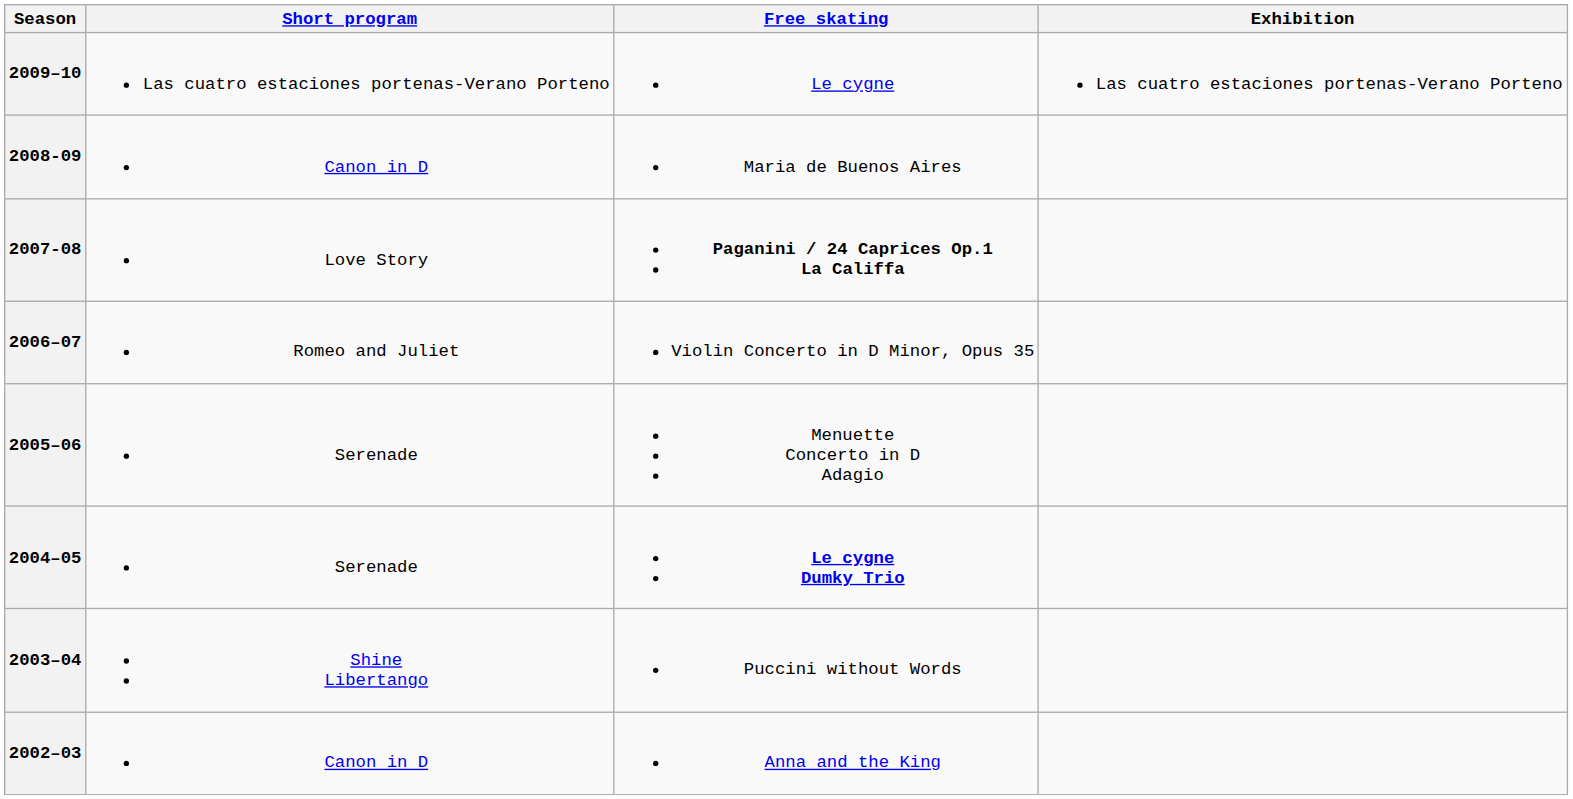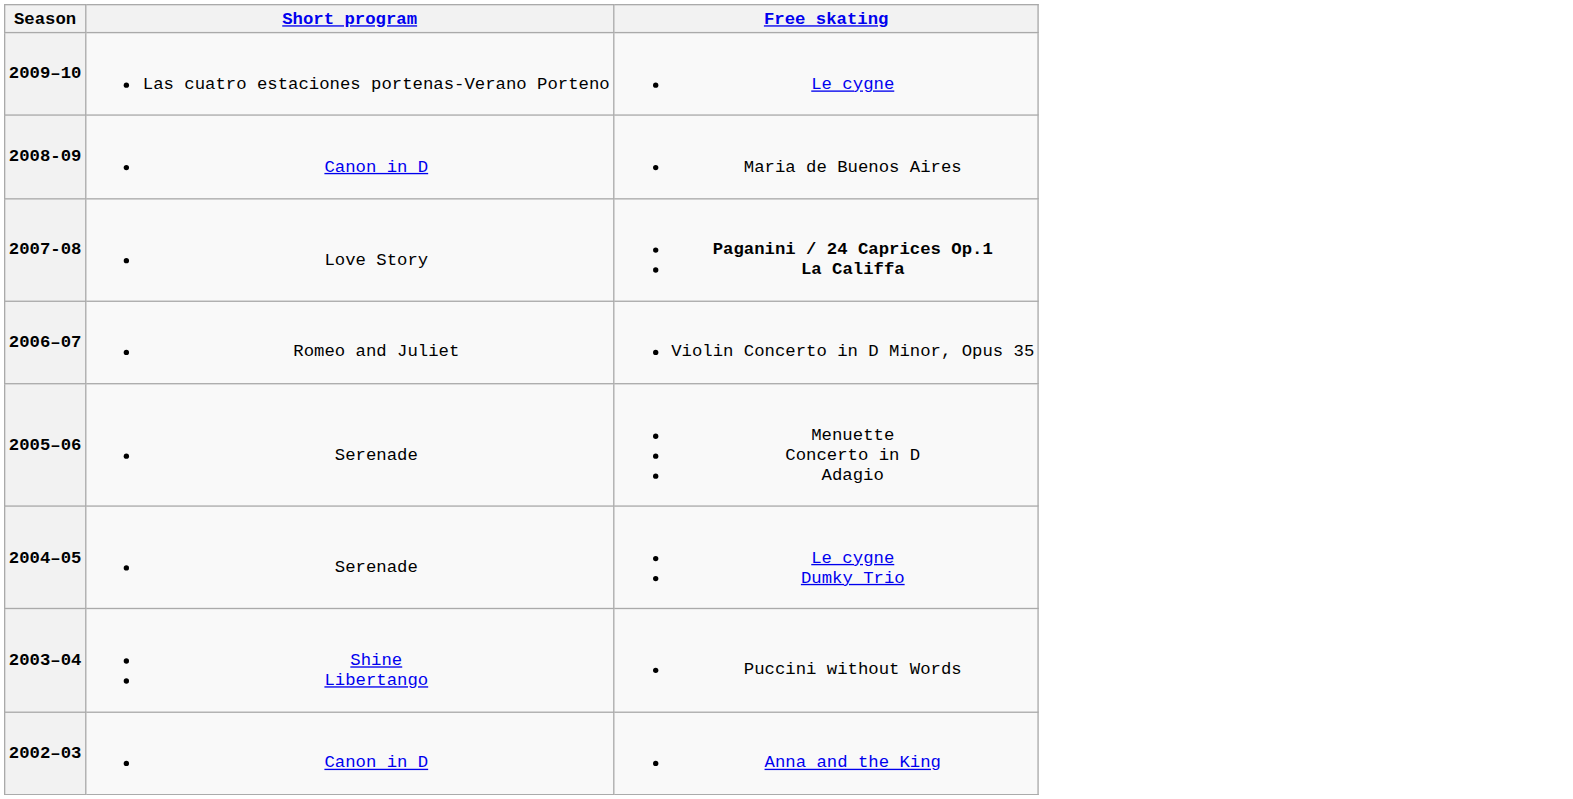- column: Exhibition | Las cuatro estaciones portenas-Verano Porteno
2004–05 | Free skating: bold -> normal
